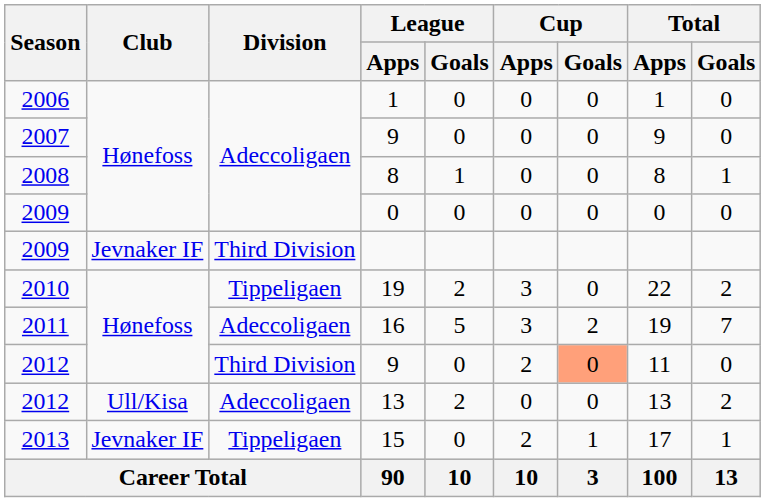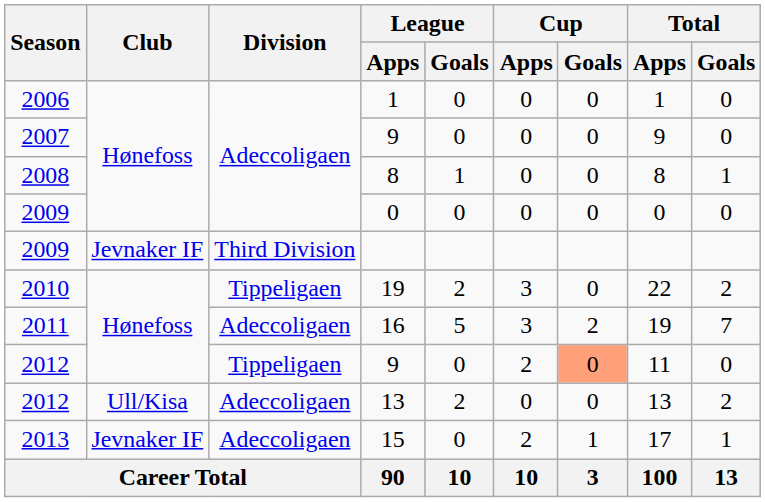2012 / 9 | Division: Third Division -> Tippeligaen
15 | Division: Tippeligaen -> Adeccoligaen
